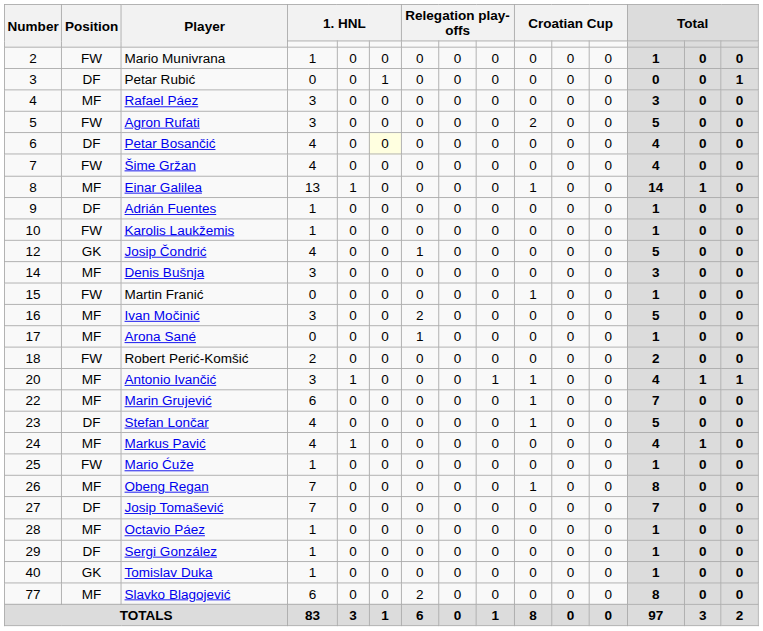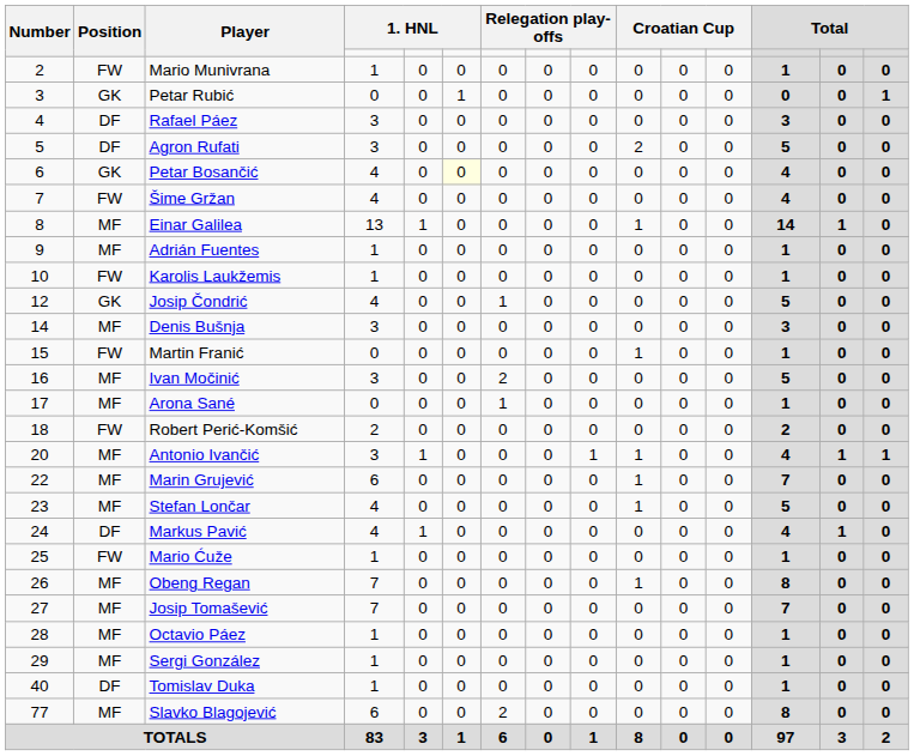Petar Rubić | Position: DF -> GK
Rafael Páez | Position: MF -> DF
Agron Rufati | Position: FW -> DF
Petar Bosančić | Position: DF -> GK
Adrián Fuentes | Position: DF -> MF
Stefan Lončar | Position: DF -> MF
Markus Pavić | Position: MF -> DF
Josip Tomašević | Position: DF -> MF
Sergi González | Position: DF -> MF
Tomislav Duka | Position: GK -> DF
